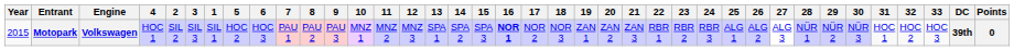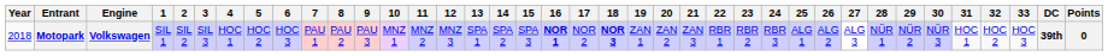columns swapped: 1 <-> 4
Motopark | Year: 2015 -> 2018
Motopark | 18: normal -> bold
